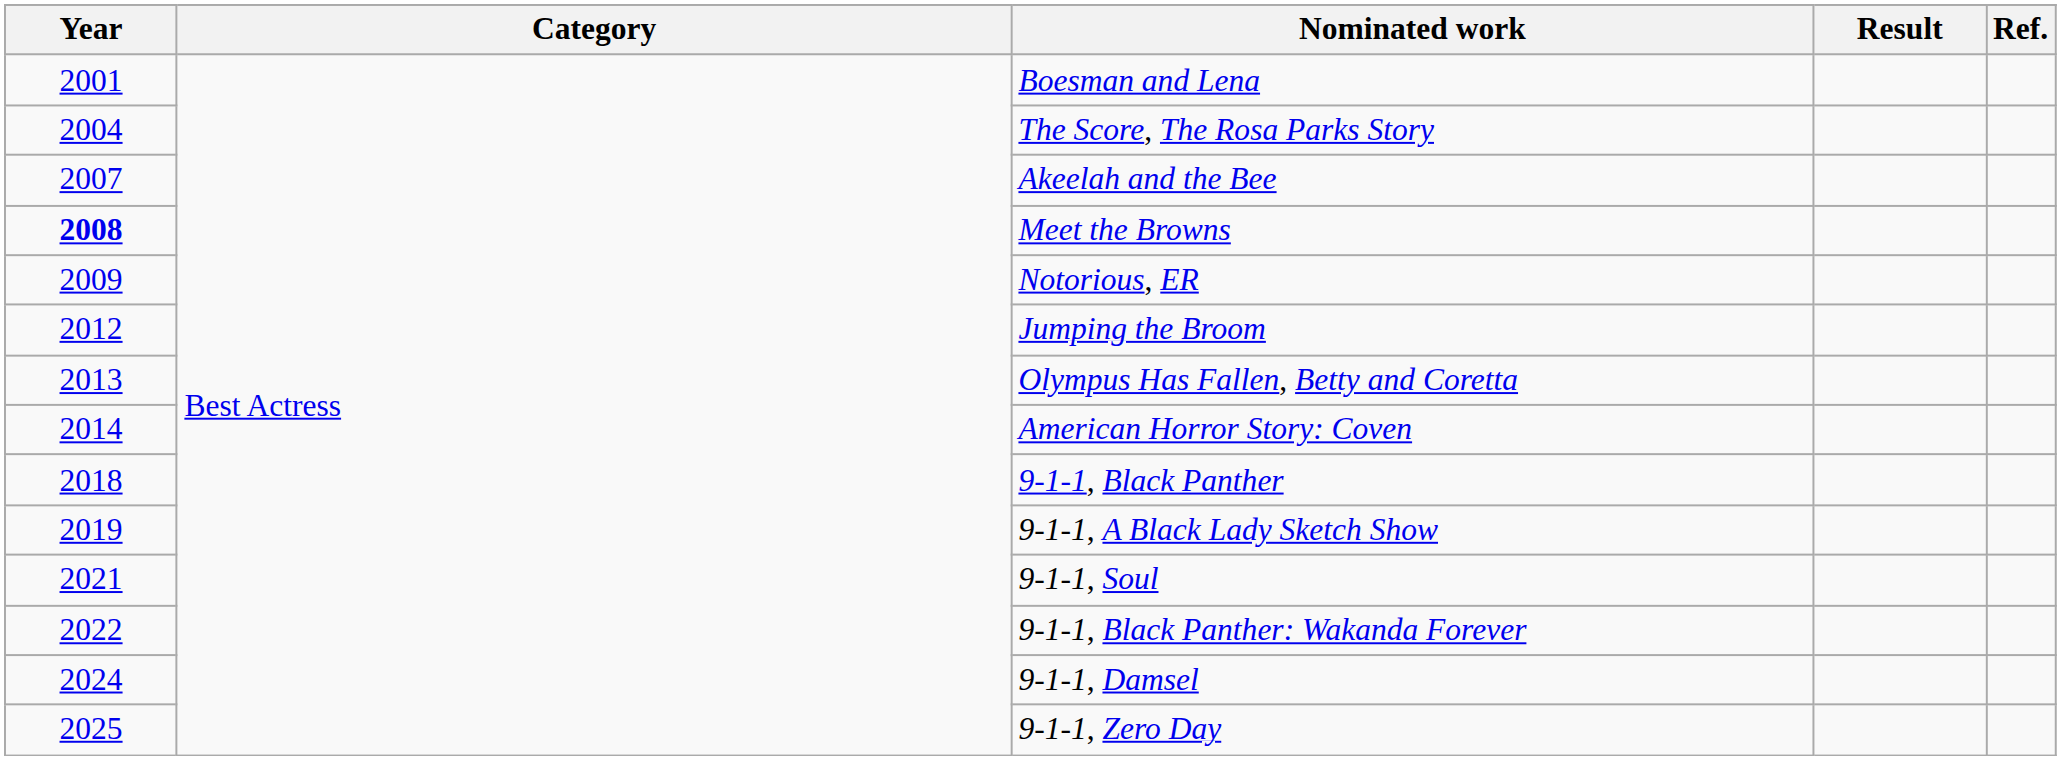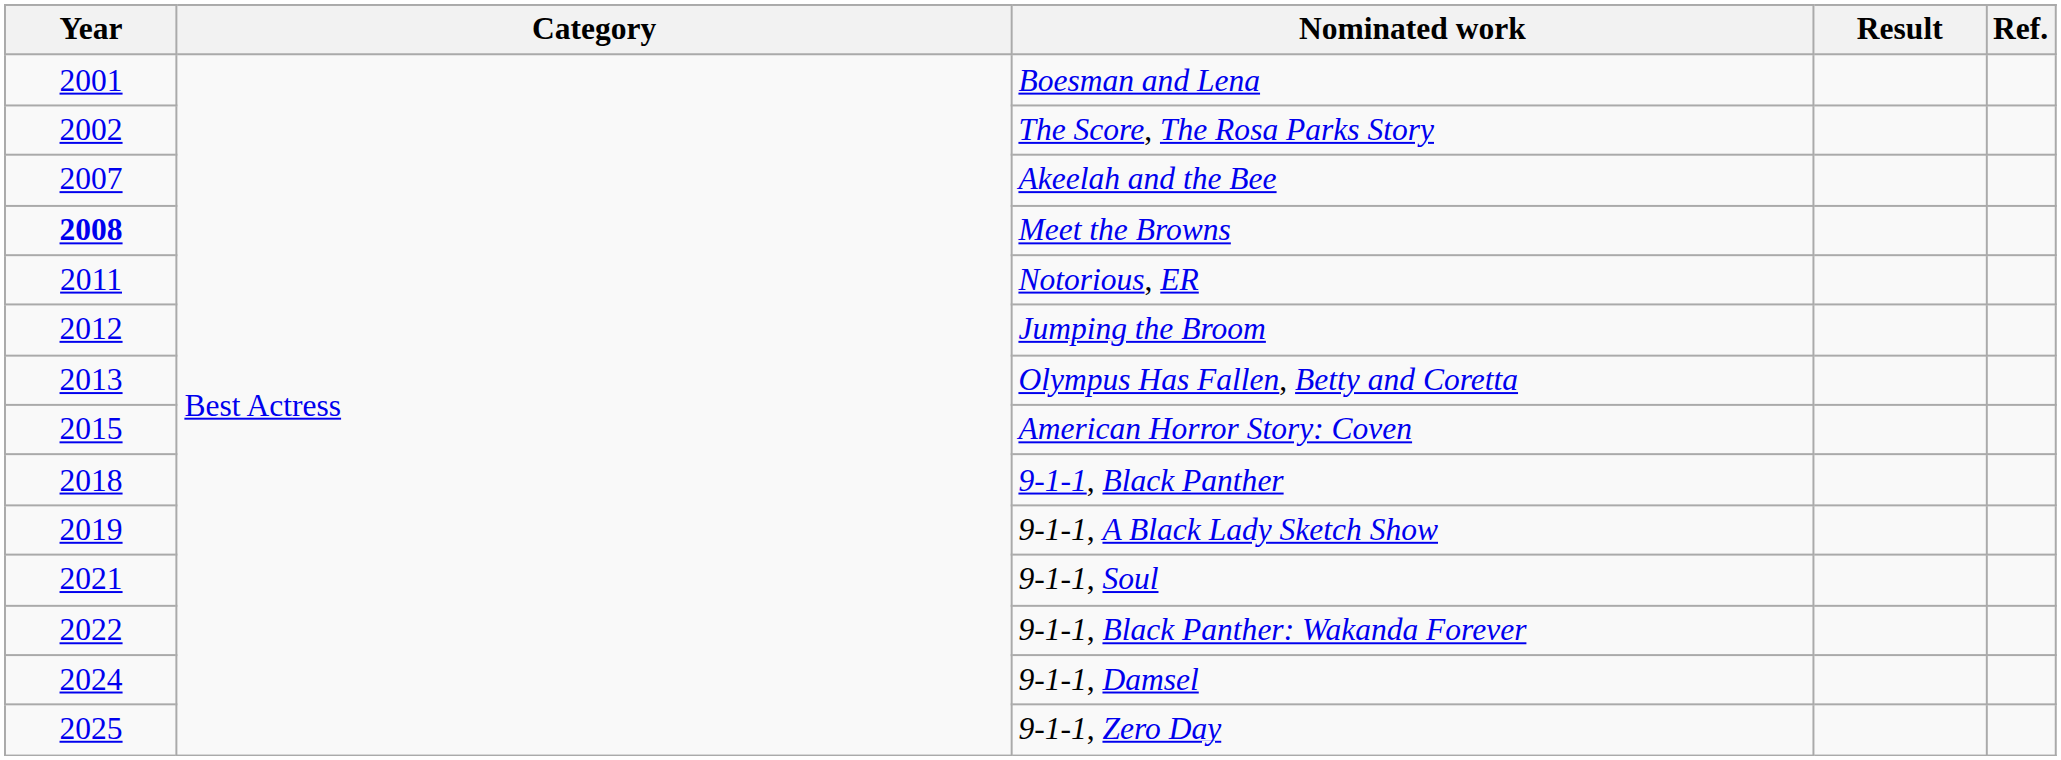The Score, The Rosa Parks Story | Year: 2004 -> 2002
Notorious, ER | Year: 2009 -> 2011
American Horror Story: Coven | Year: 2014 -> 2015
